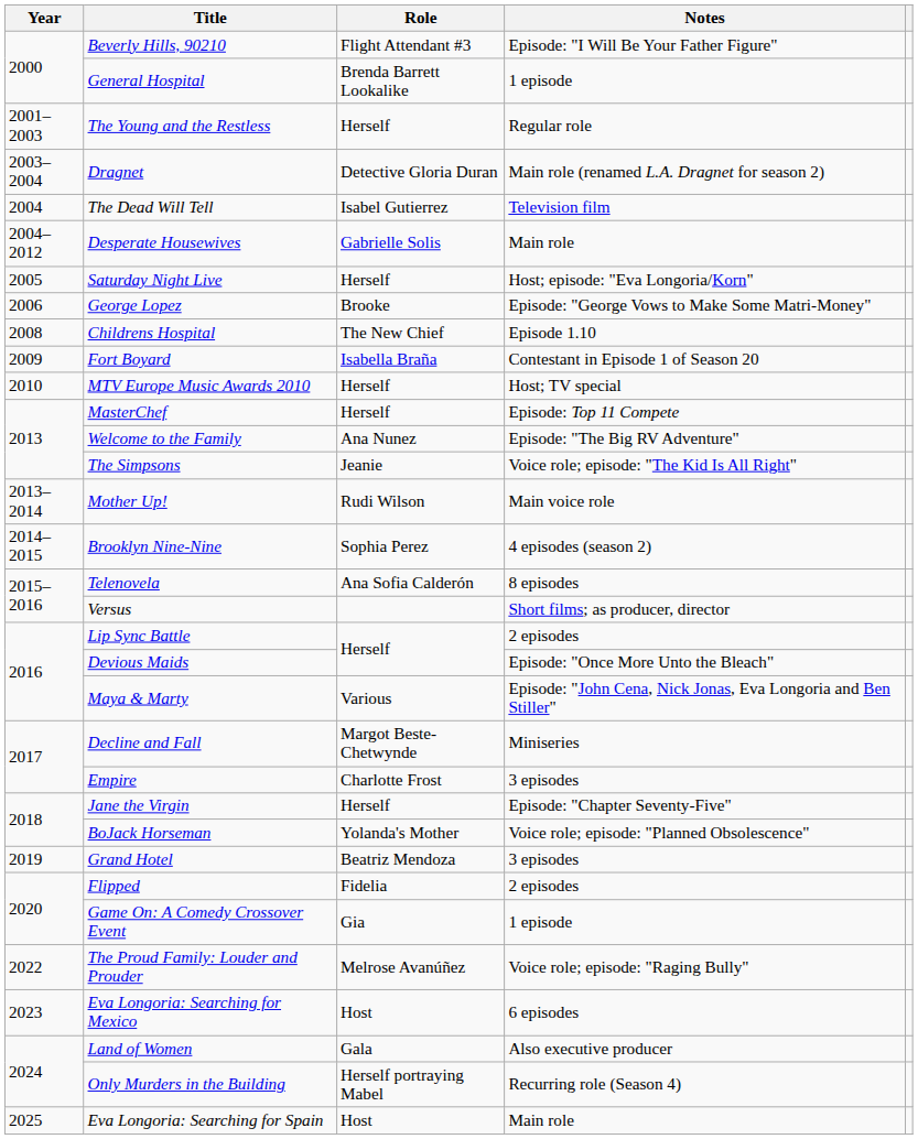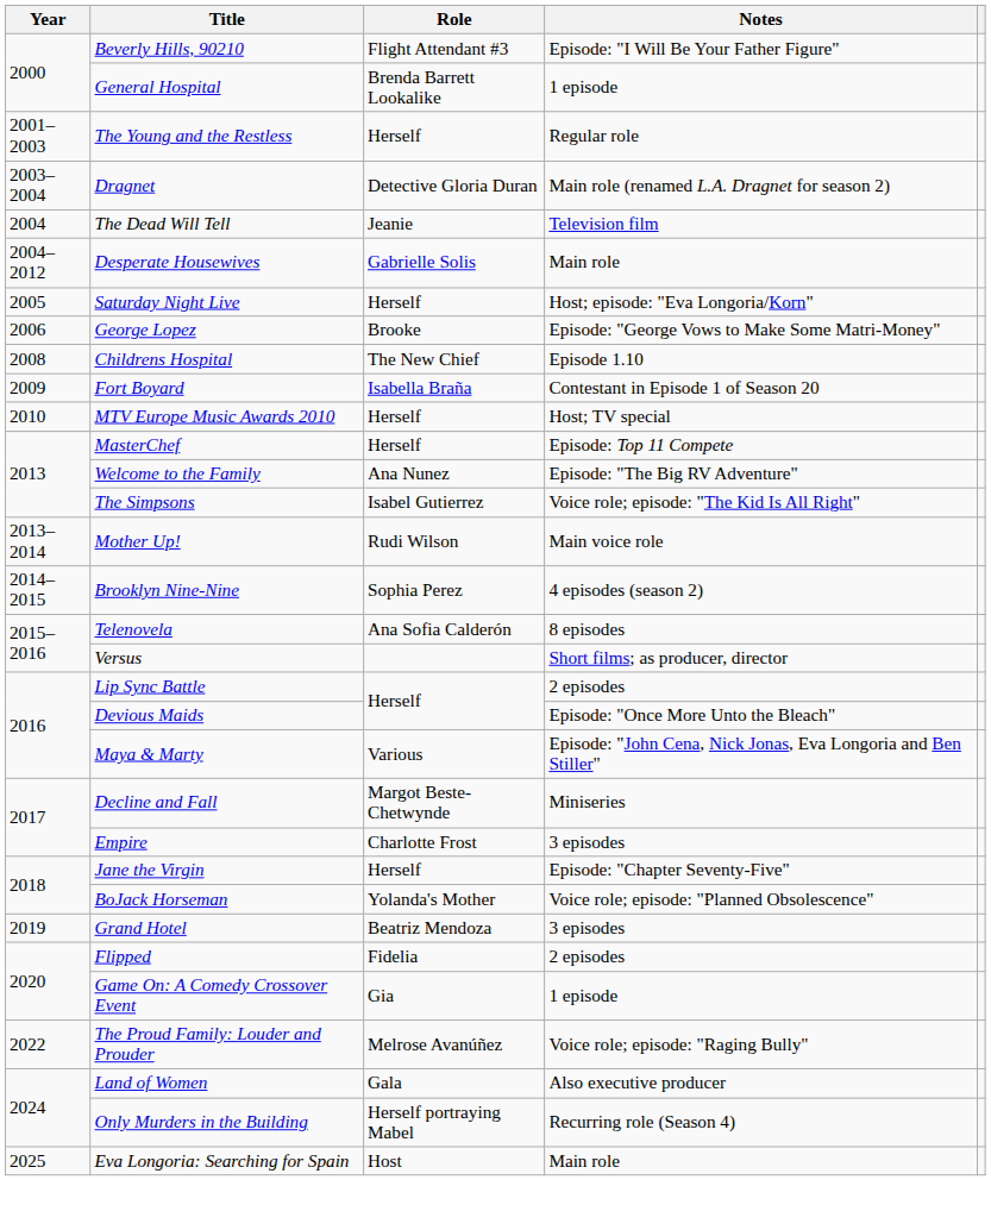The Dead Will Tell | Role: Isabel Gutierrez -> Jeanie
The Simpsons | Role: Jeanie -> Isabel Gutierrez
- row: 2023 | Eva Longoria: Searching for Mexico | Host | 6 episodes
